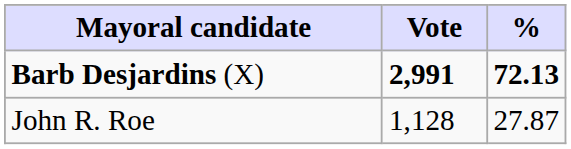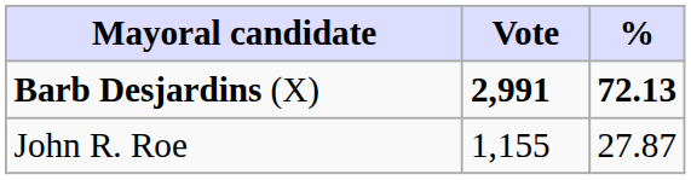John R. Roe | Vote: 1,128 -> 1,155
